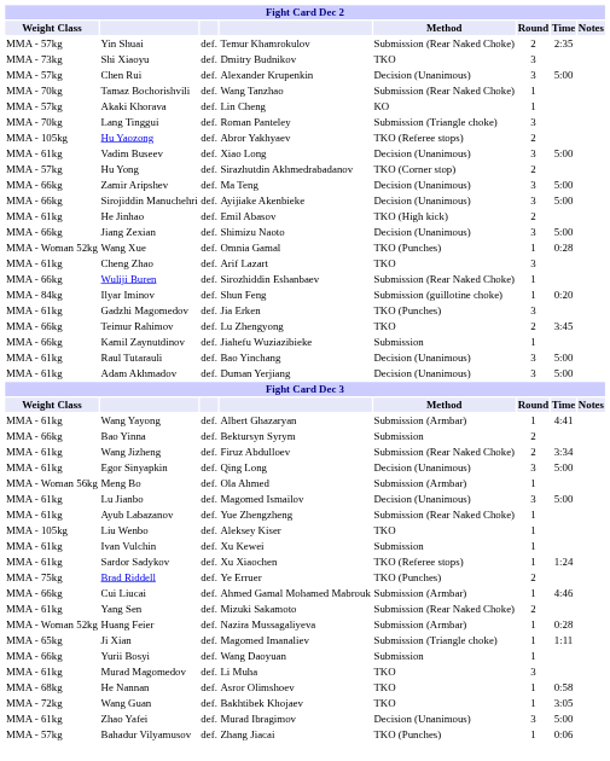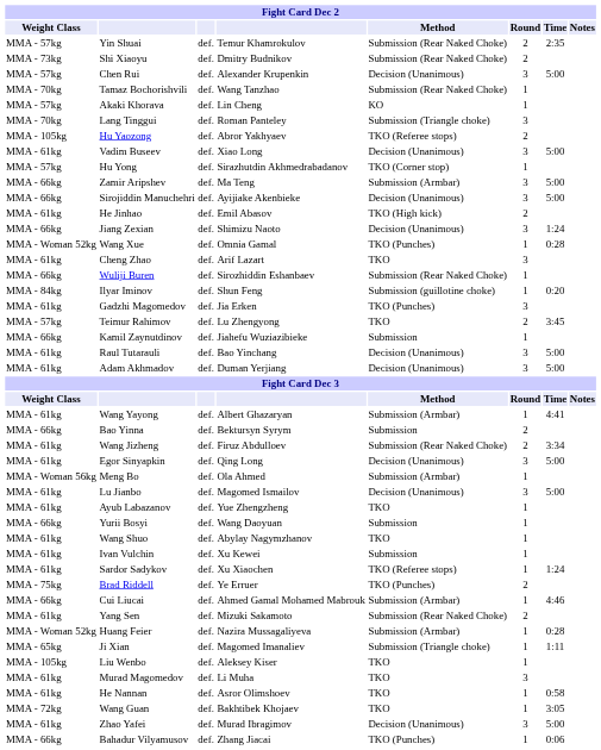Shi Xiaoyu | Method: TKO -> Submission (Rear Naked Choke)
Shi Xiaoyu | Round: 3 -> 2
Hu Yong | Round: 2 -> 1
Zamir Aripshev | Method: Decision (Unanimous) -> Submission (Armbar)
Jiang Zexian | Time: 5:00 -> 1:24
Teimur Rahimov | Weight Class: MMA - 66kg -> MMA - 57kg
Ayub Labazanov | Method: Submission (Rear Naked Choke) -> TKO
rows swapped: Yurii Bosyi <-> Liu Wenbo
+ row: MMA - 61kg | Wang Shuo | def. | Abylay Nagymzhanov | TKO | 1
He Nannan | Weight Class: MMA - 68kg -> MMA - 61kg
Bahadur Vilyamusov | Weight Class: MMA - 57kg -> MMA - 66kg
